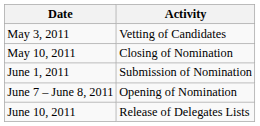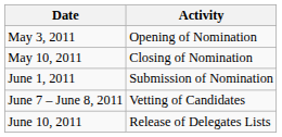May 3, 2011 | Activity: Vetting of Candidates -> Opening of Nomination
June 7 – June 8, 2011 | Activity: Opening of Nomination -> Vetting of Candidates
